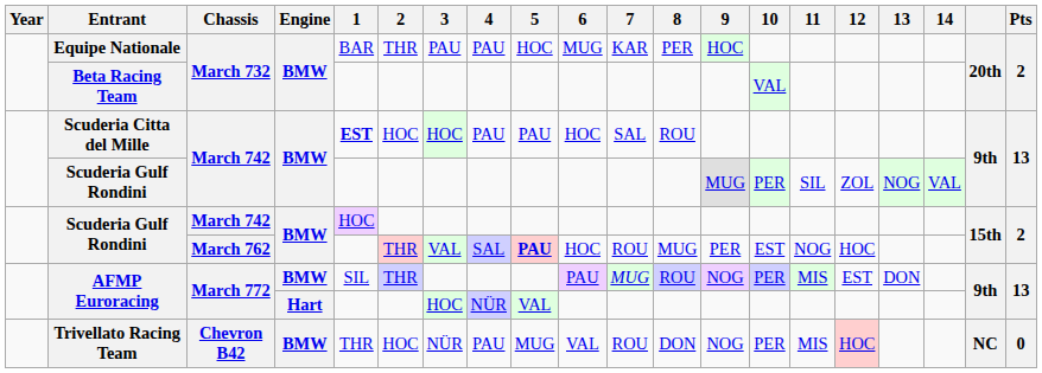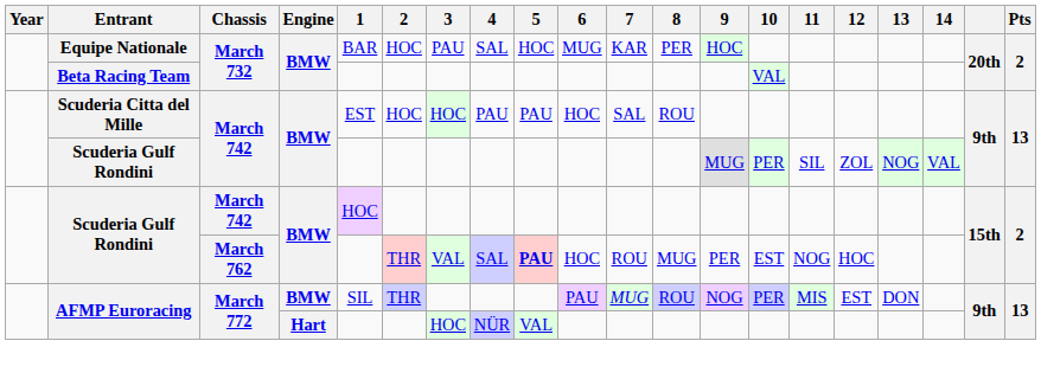Equipe Nationale | 2: THR -> HOC
Equipe Nationale | 4: PAU -> SAL
Scuderia Citta del Mille | 1: bold -> normal
- row: Trivellato Racing Team | Chevron B42 | BMW | THR | HOC | NÜR | PAU | MUG | VAL | ROU | DON | NOG | PER | MIS | HOC | NC | 0
